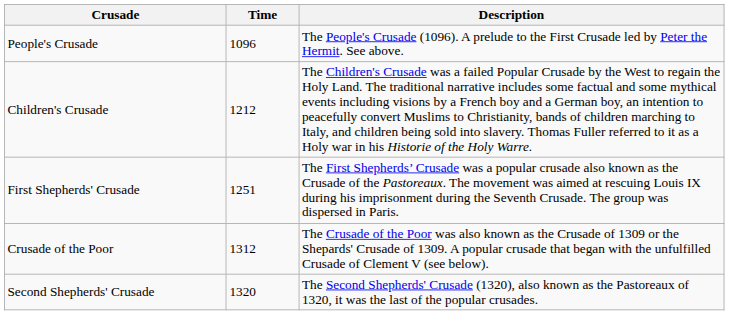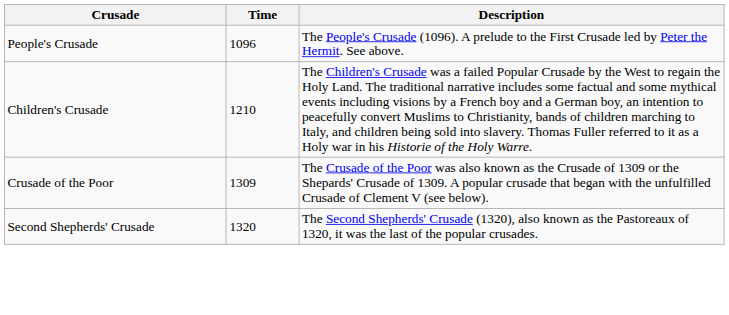Children's Crusade | Time: 1212 -> 1210
- row: First Shepherds' Crusade | 1251 | The First Shepherds’ Crusade was a popular crusade also known as the Crusade of the Pastoreaux. The movement was aimed at rescuing Louis IX during his imprisonment during the Seventh Crusade. The group was dispersed in Paris.
Crusade of the Poor | Time: 1312 -> 1309
